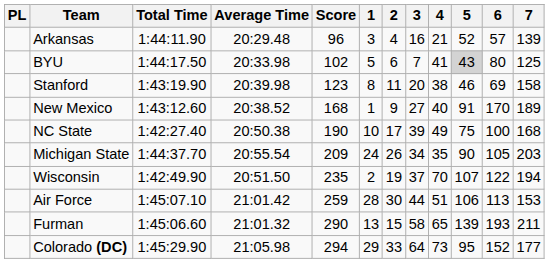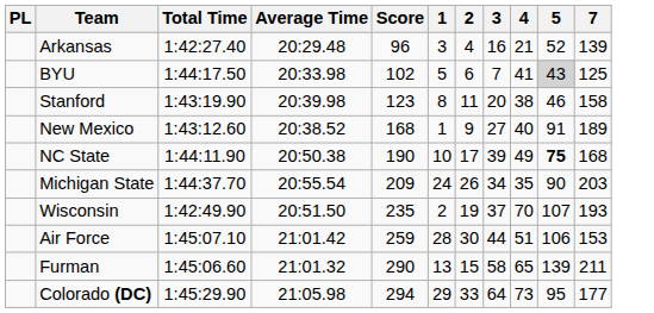- column: 6 | 57 | 80 | 69 | 170 | 100 | 105 | 122 | 113 | 193 | 152
Arkansas | Total Time: 1:44:11.90 -> 1:42:27.40
NC State | Total Time: 1:42:27.40 -> 1:44:11.90
NC State | 5: normal -> bold
Wisconsin | 7: 194 -> 193
